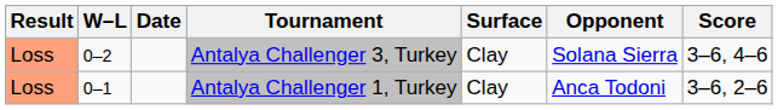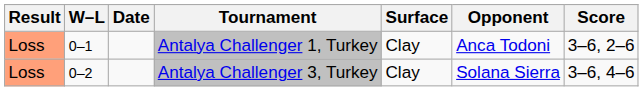rows swapped: Antalya Challenger 1, Turkey <-> Antalya Challenger 3, Turkey
